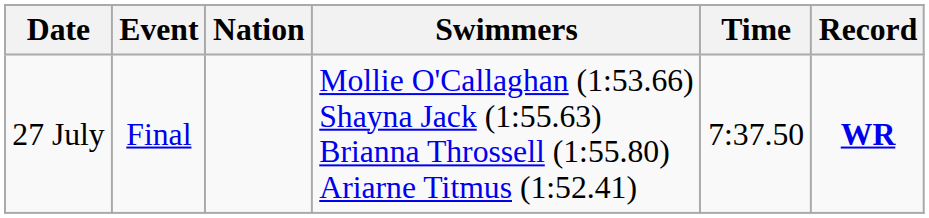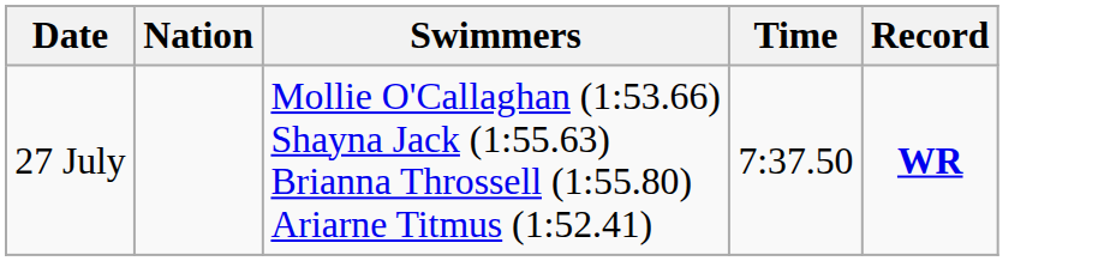- column: Event | Final
